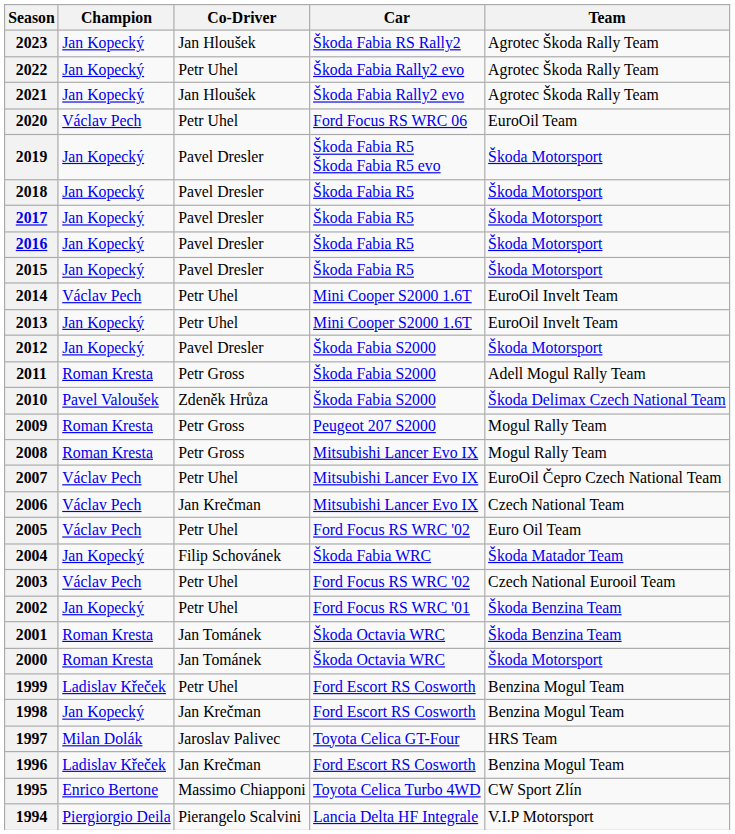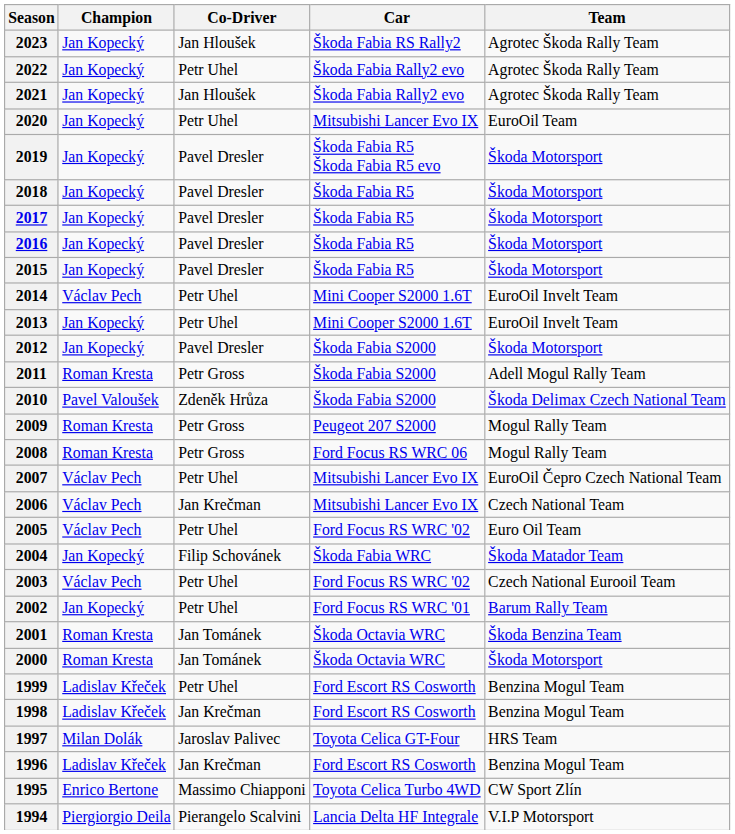2020 | Champion: Václav Pech -> Jan Kopecký
2020 | Car: Ford Focus RS WRC 06 -> Mitsubishi Lancer Evo IX
2008 | Car: Mitsubishi Lancer Evo IX -> Ford Focus RS WRC 06
2002 | Team: Škoda Benzina Team -> Barum Rally Team
1998 | Champion: Jan Kopecký -> Ladislav Křeček
